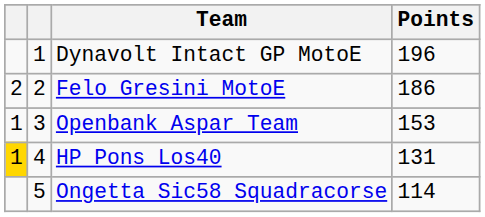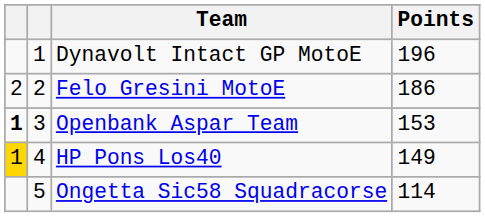Openbank Aspar Team | column 1: normal -> bold
HP Pons Los40 | Points: 131 -> 149
